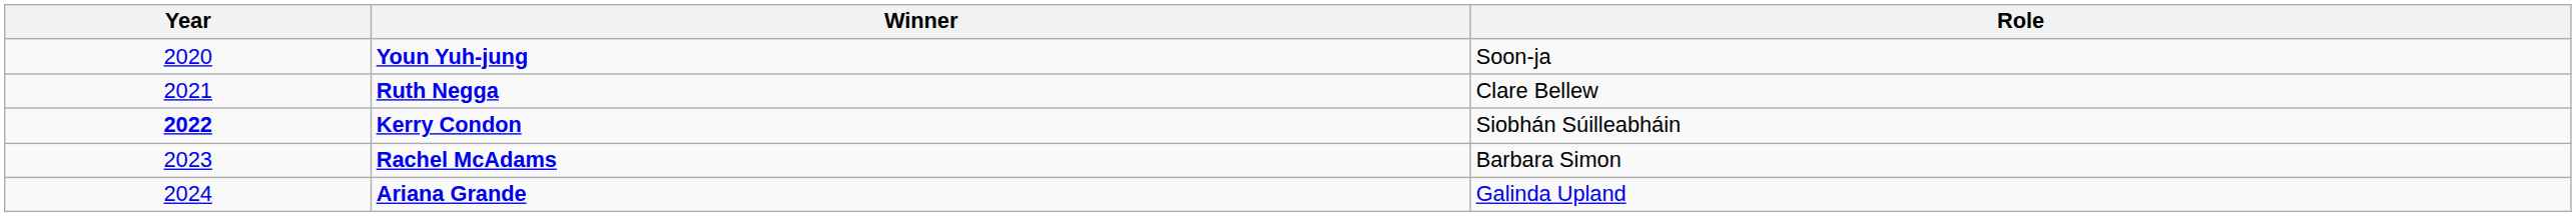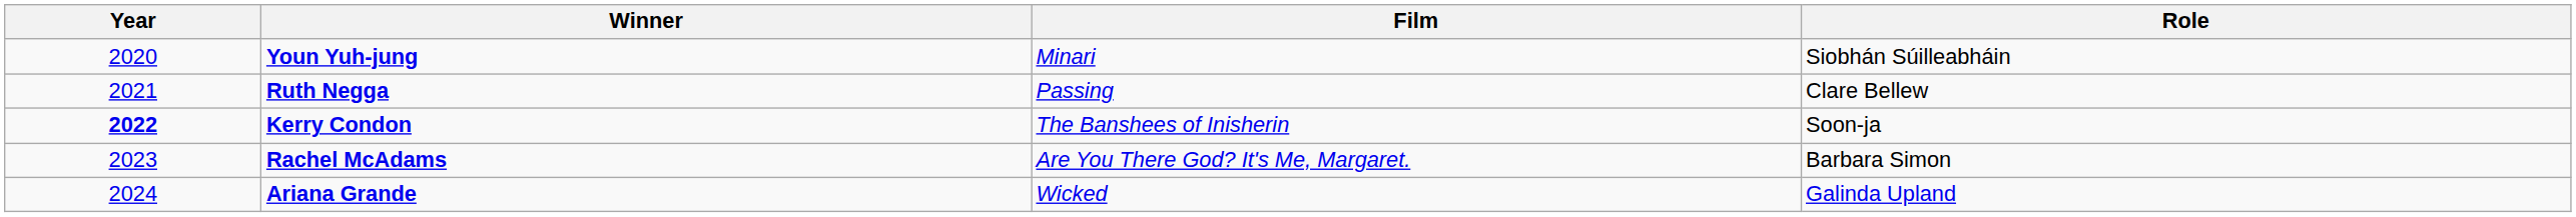+ column: Film | Minari | Passing | The Banshees of Inisherin | Are You There God? It's Me, Margaret. | Wicked
Youn Yuh-jung | Role: Soon-ja -> Siobhán Súilleabháin
Kerry Condon | Role: Siobhán Súilleabháin -> Soon-ja
